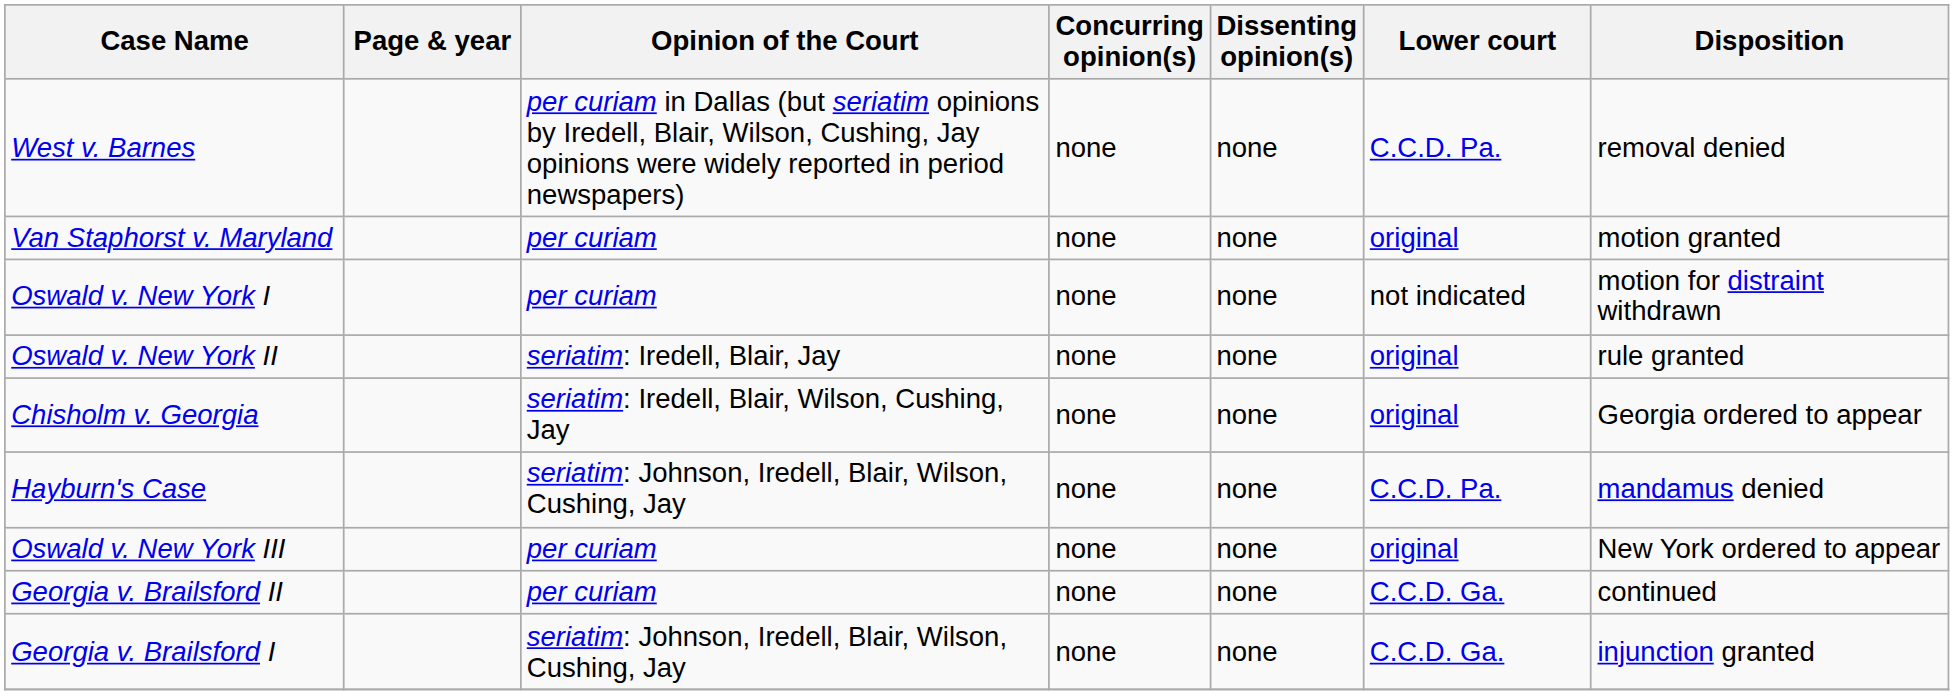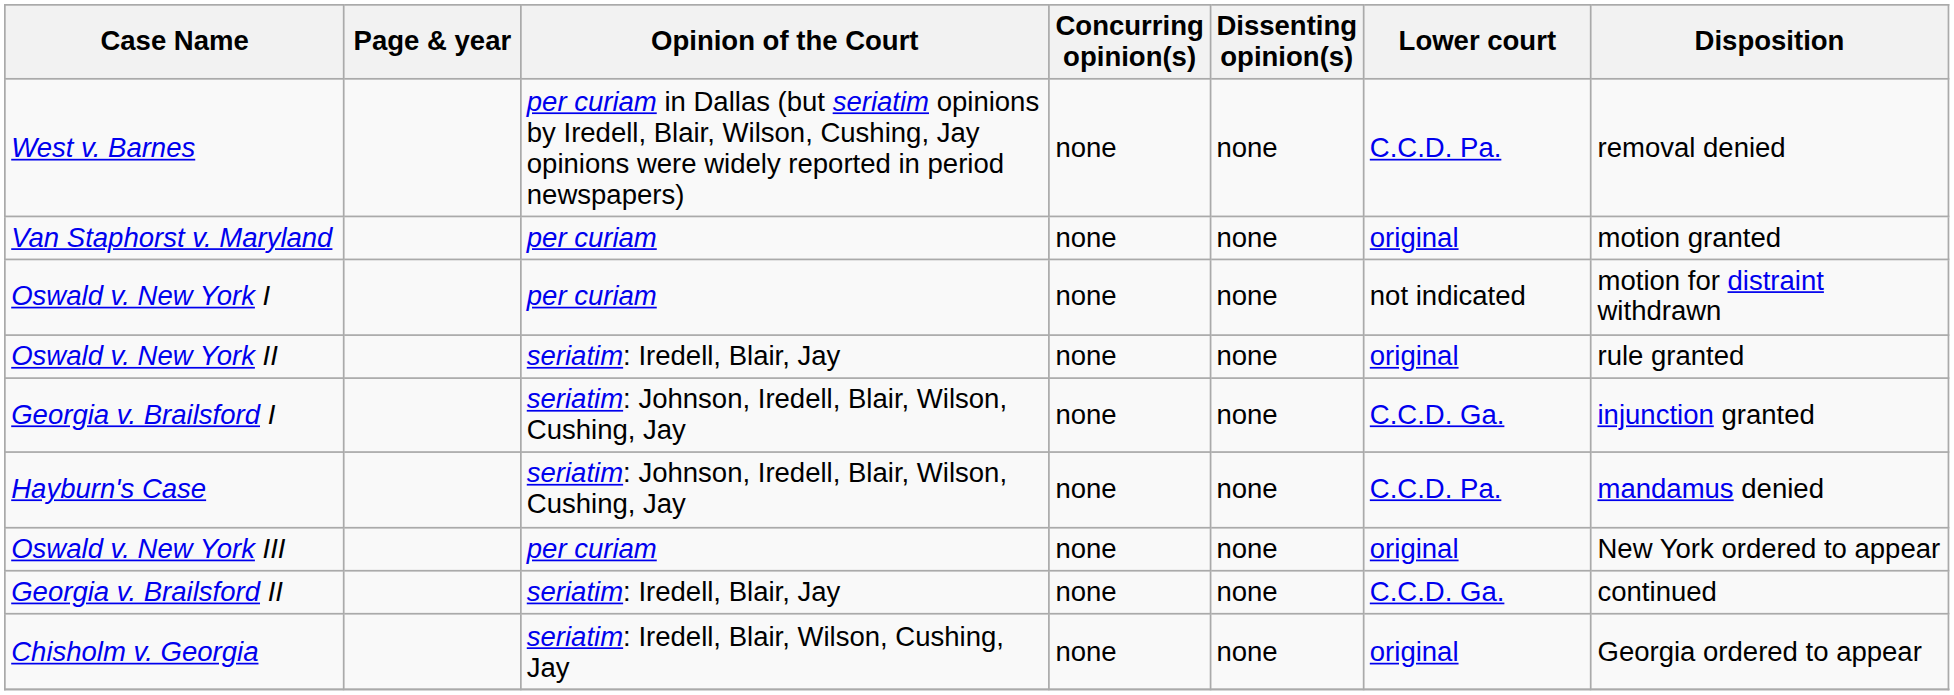rows swapped: Georgia v. Brailsford I <-> Chisholm v. Georgia
Georgia v. Brailsford II | Opinion of the Court: per curiam -> seriatim: Iredell, Blair, Jay
